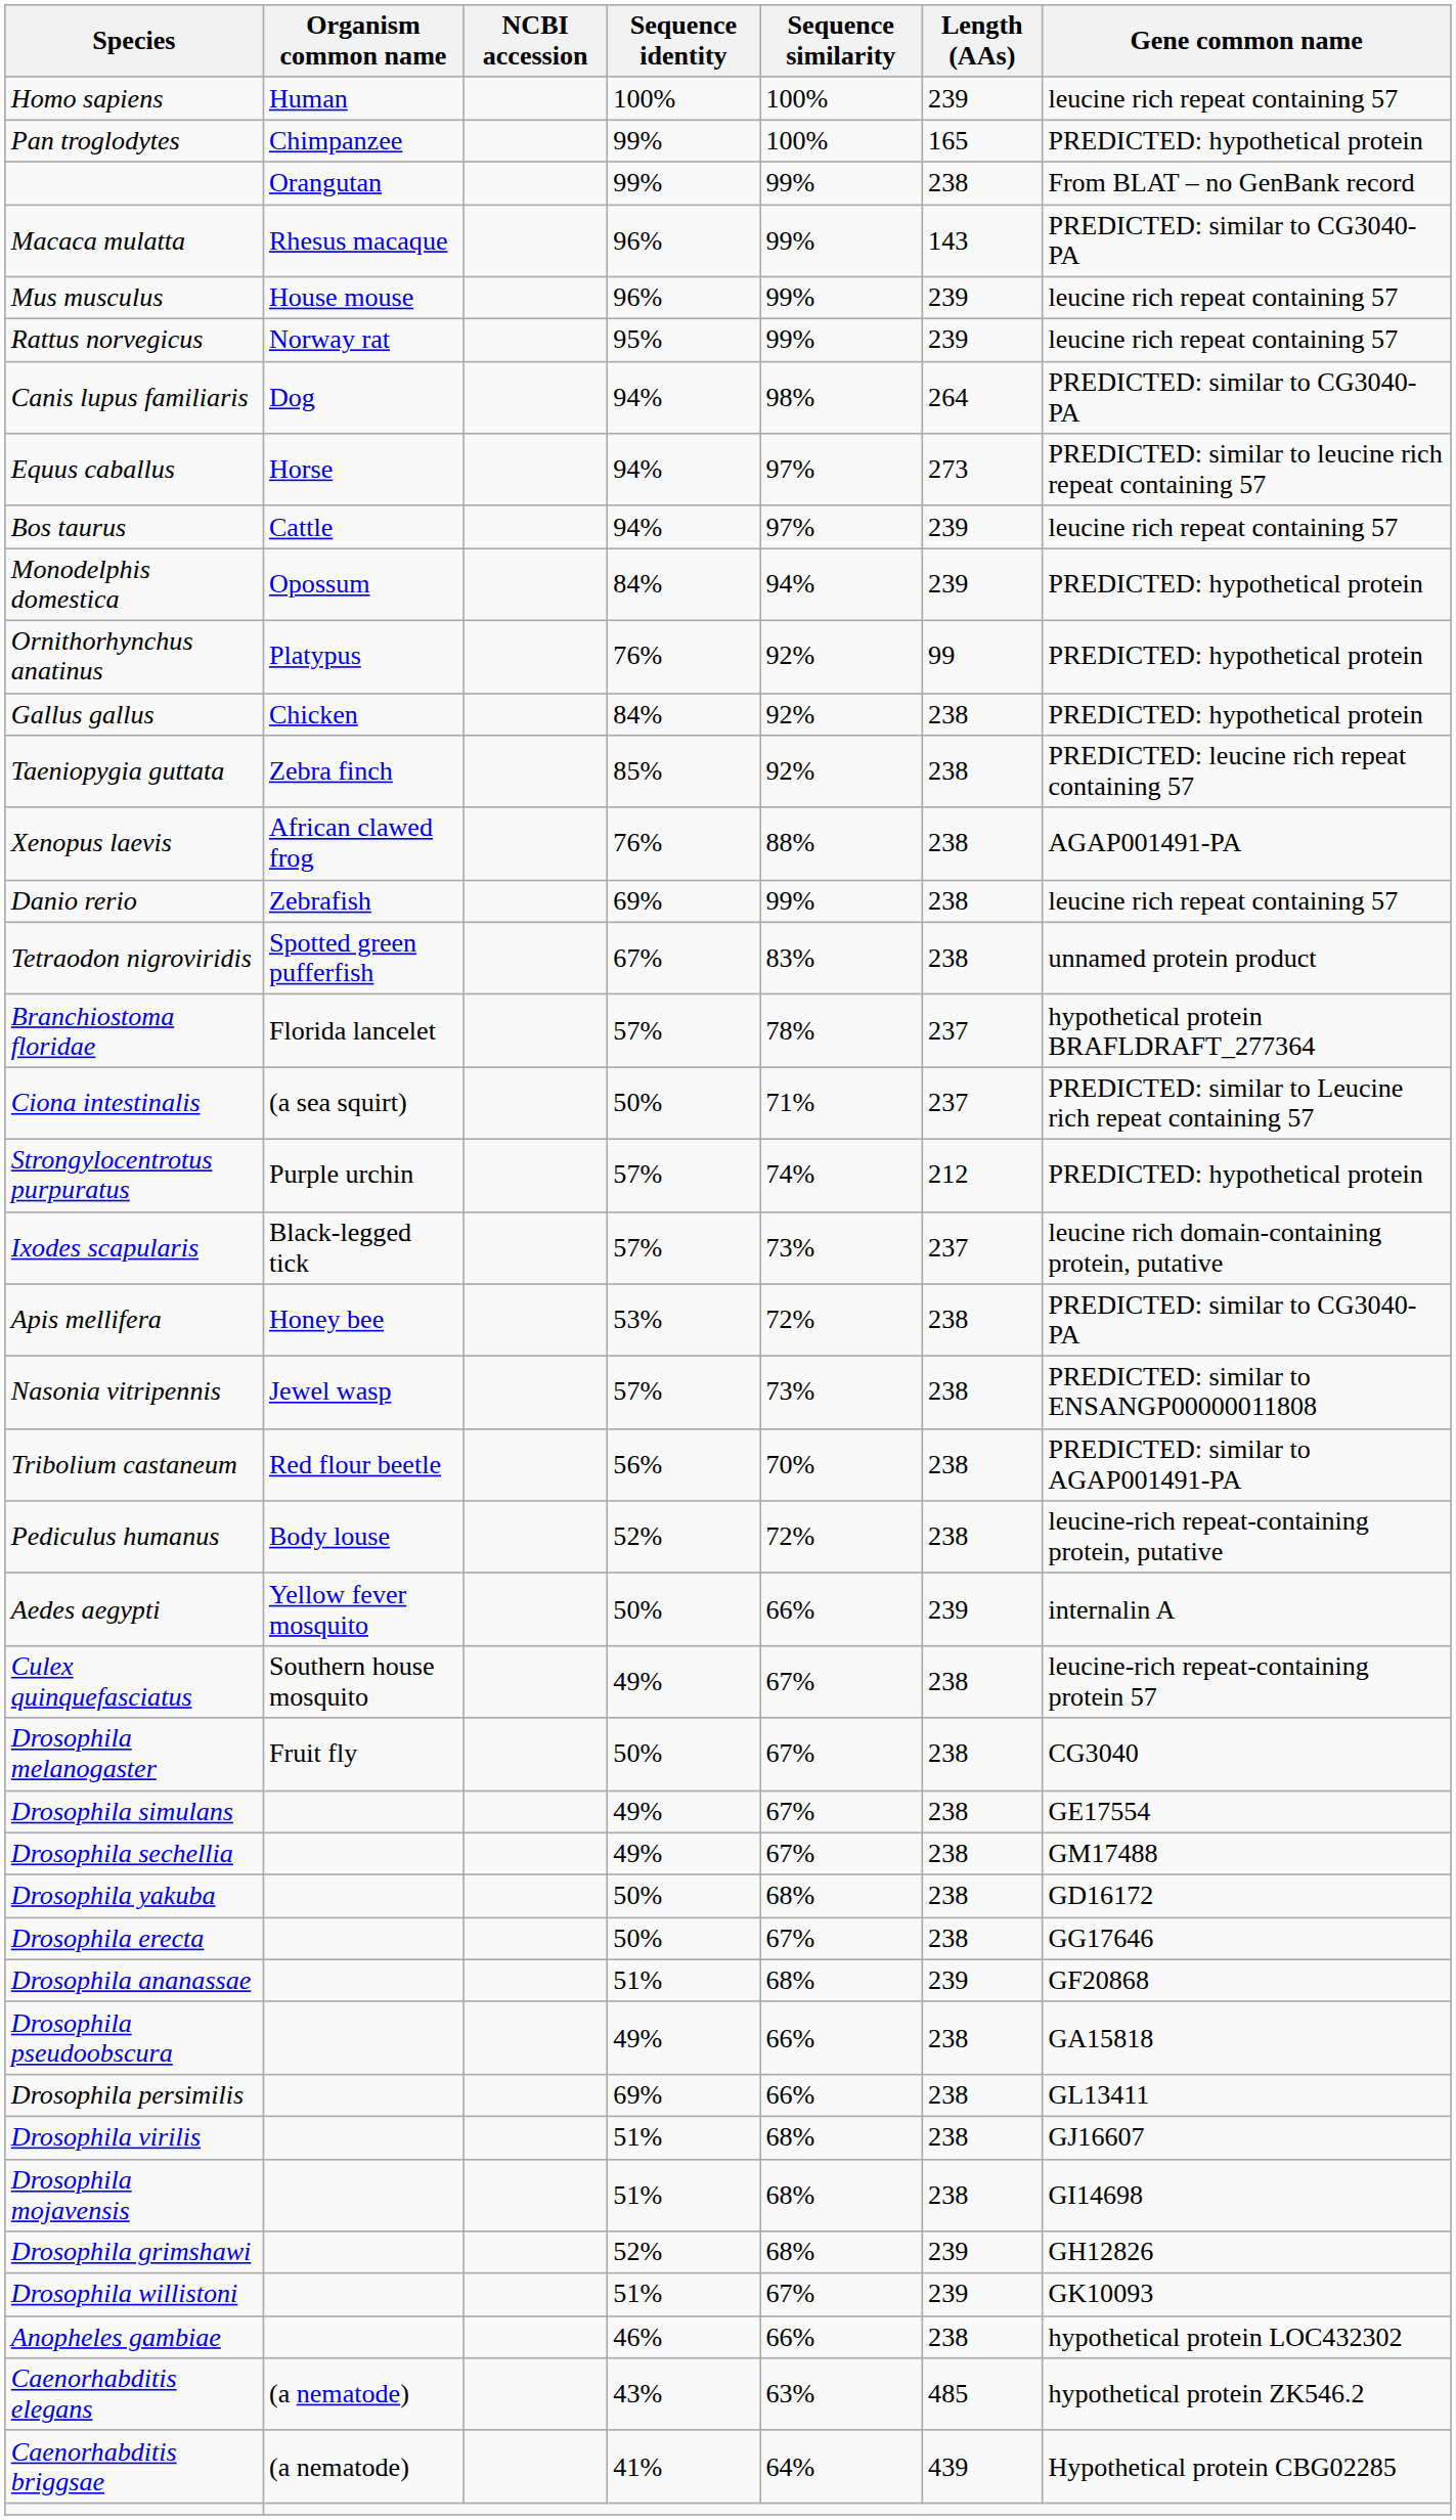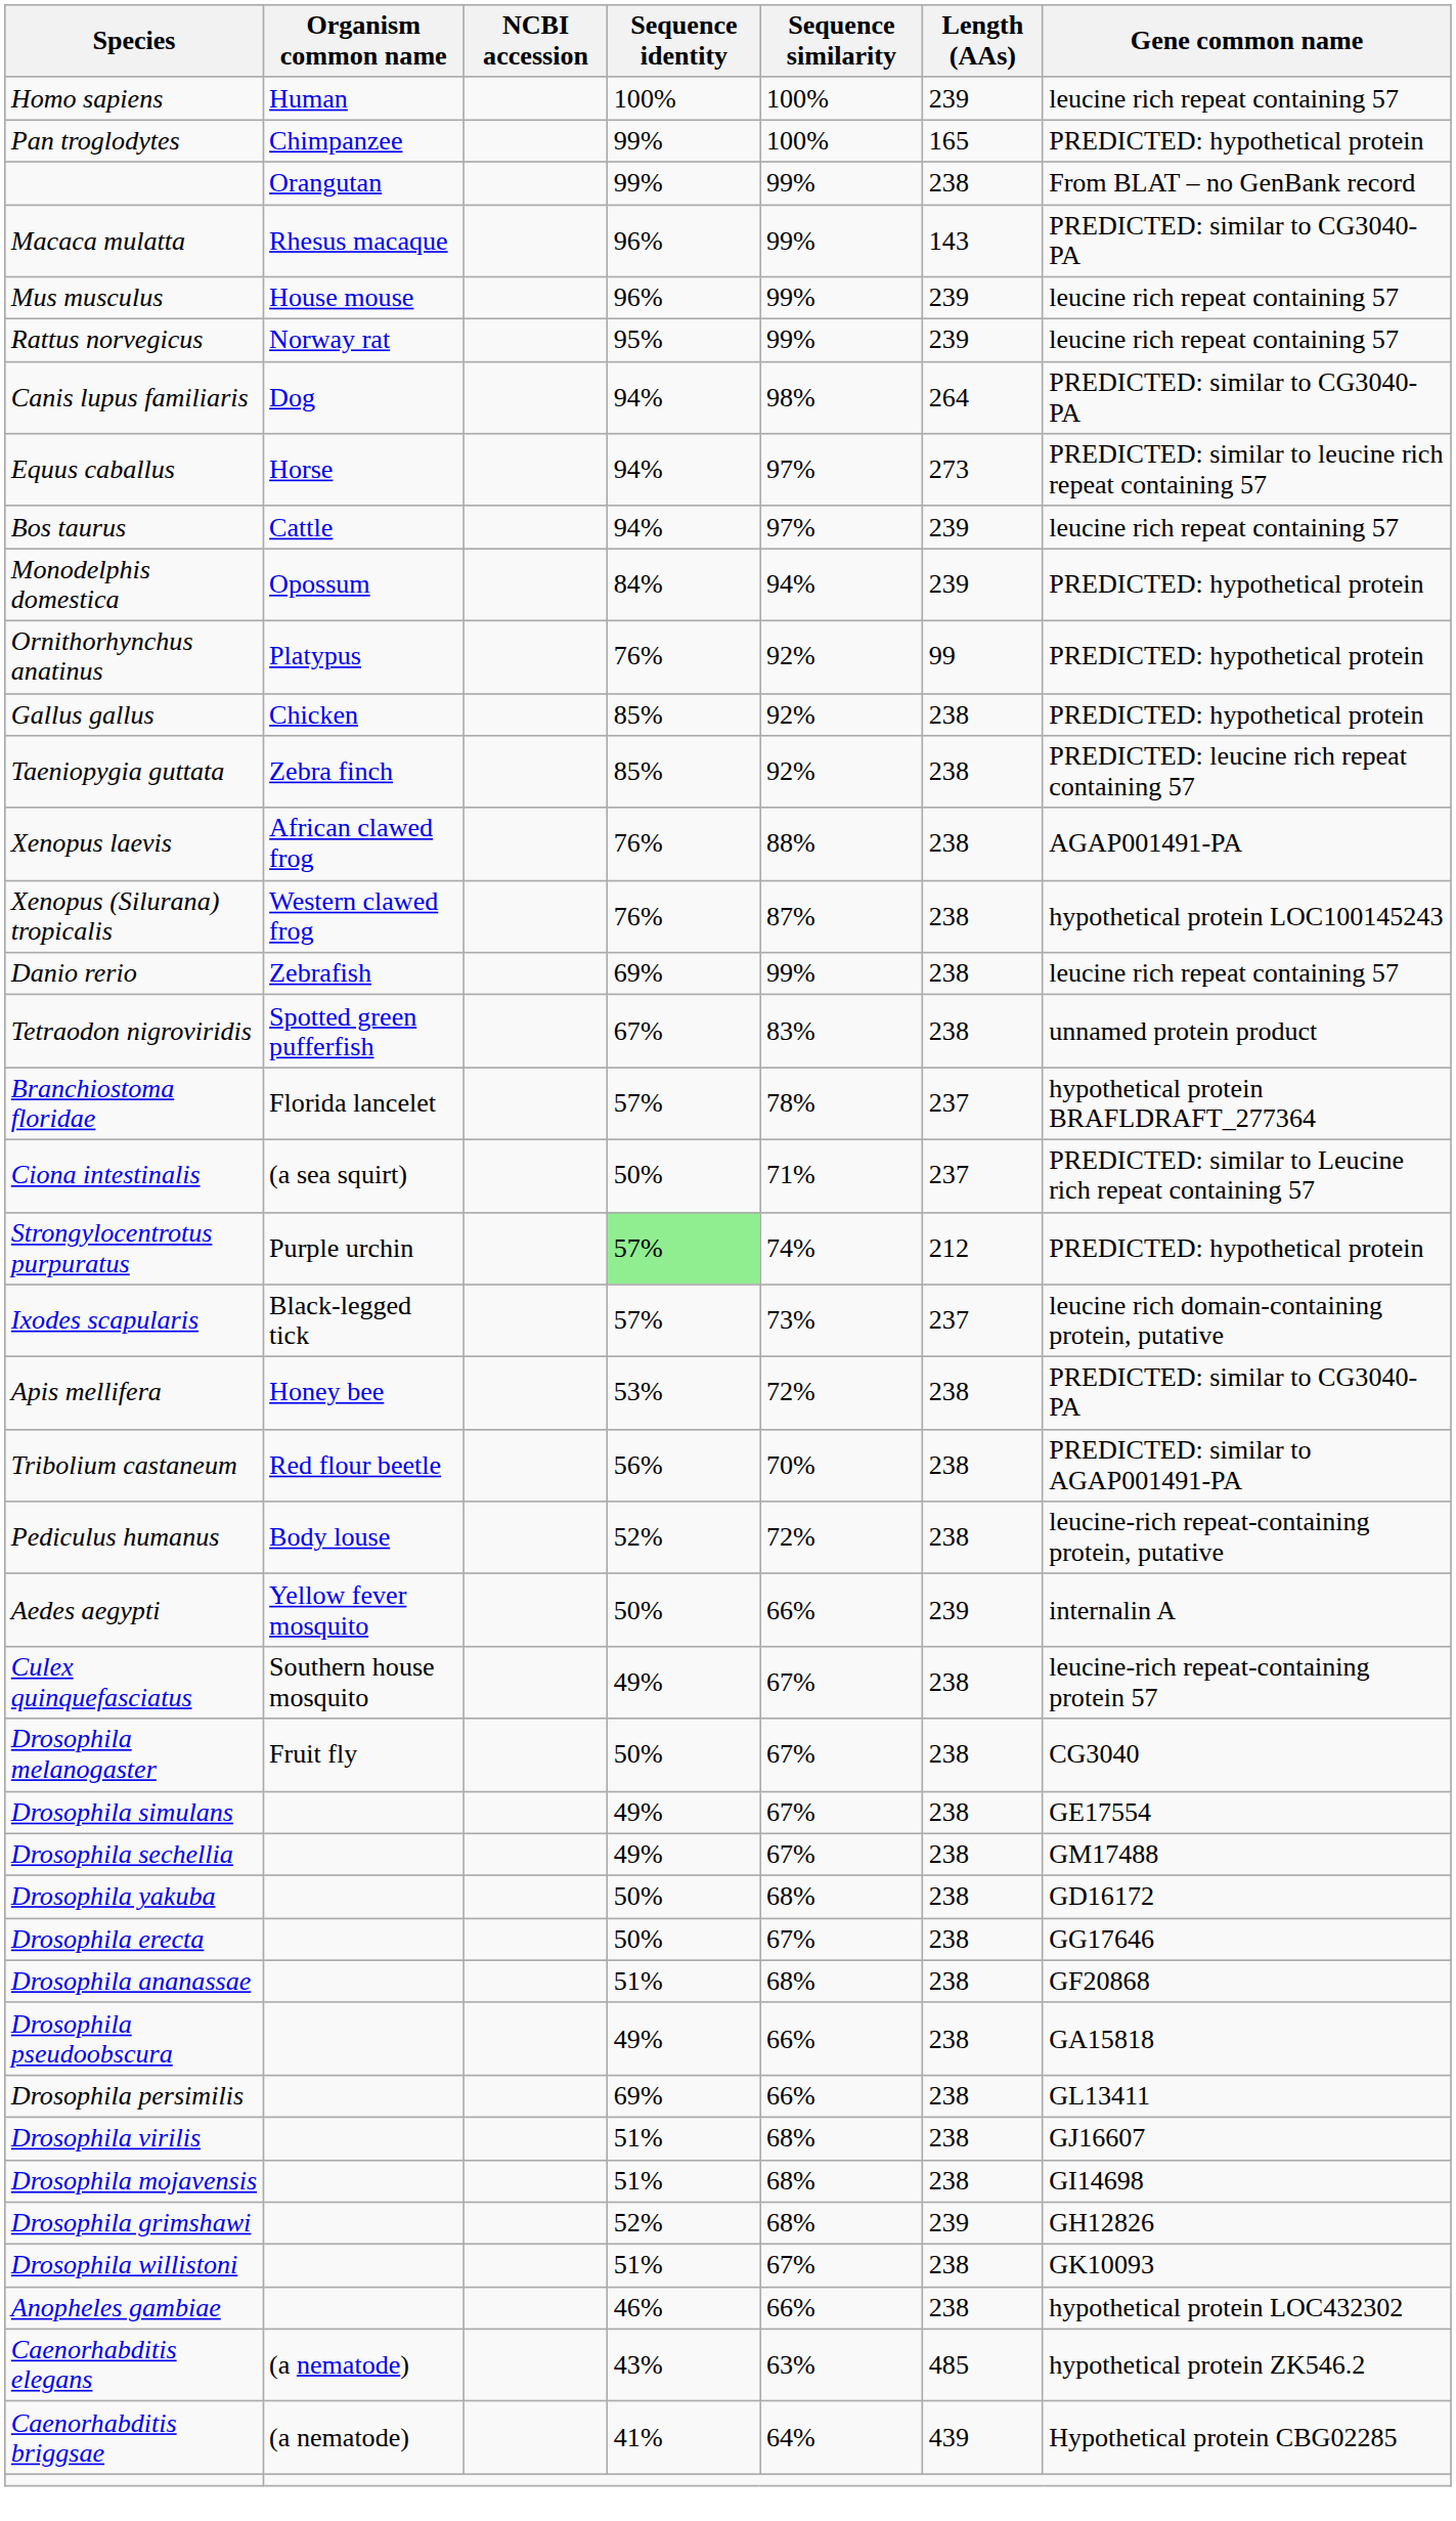Gallus gallus | Sequence identity: 84% -> 85%
+ row: Xenopus (Silurana) tropicalis | Western clawed frog | 76% | 87% | 238 | hypothetical protein LOC100145243
Strongylocentrotus purpuratus | Sequence identity: no background -> lightgreen background
- row: Nasonia vitripennis | Jewel wasp | 57% | 73% | 238 | PREDICTED: similar to ENSANGP00000011808
Drosophila ananassae | Length (AAs): 239 -> 238
Drosophila willistoni | Length (AAs): 239 -> 238
